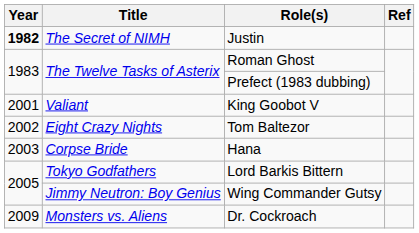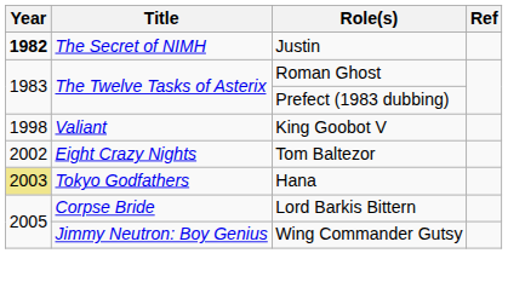King Goobot V | Year: 2001 -> 1998
Hana | Year: no background -> khaki background
Hana | Title: Corpse Bride -> Tokyo Godfathers
Lord Barkis Bittern | Title: Tokyo Godfathers -> Corpse Bride
- row: 2009 | Monsters vs. Aliens | Dr. Cockroach
